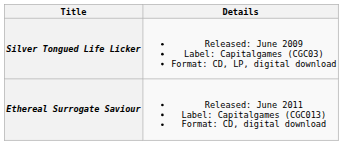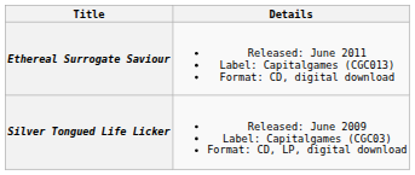rows swapped: Silver Tongued Life Licker <-> Ethereal Surrogate Saviour
